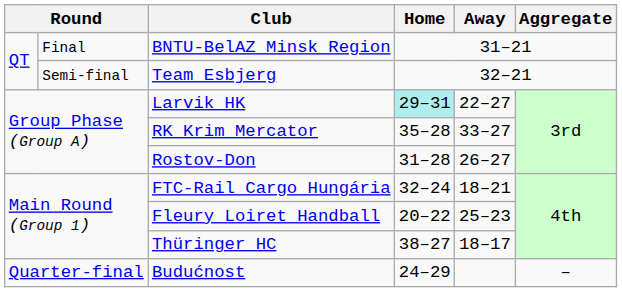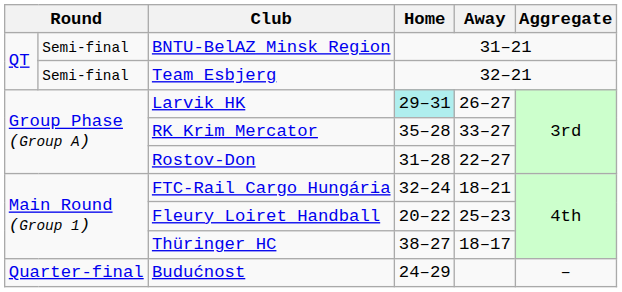BNTU-BelAZ Minsk Region | column 2: Final -> Semi-final
Larvik HK | Away: 22–27 -> 26–27
Rostov-Don | Away: 26–27 -> 22–27
